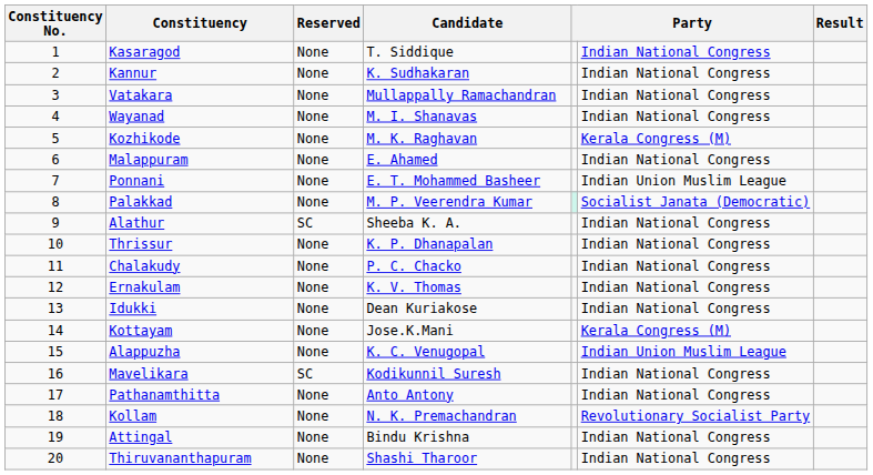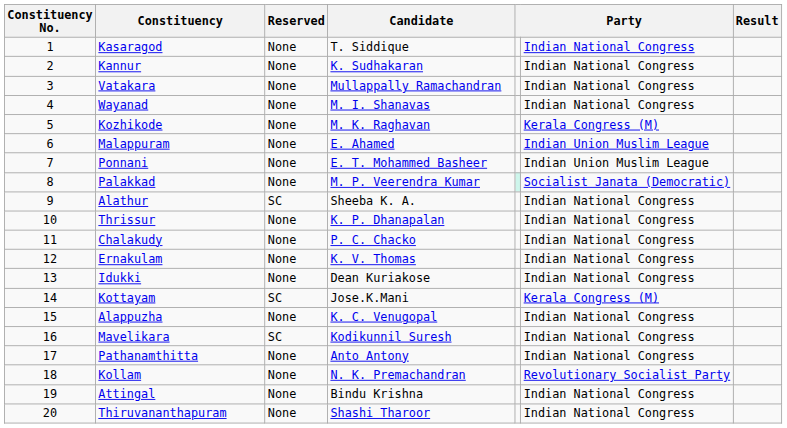Malappuram | column 6: Indian National Congress -> Indian Union Muslim League
Kottayam | Reserved: None -> SC
Alappuzha | column 6: Indian Union Muslim League -> Indian National Congress
